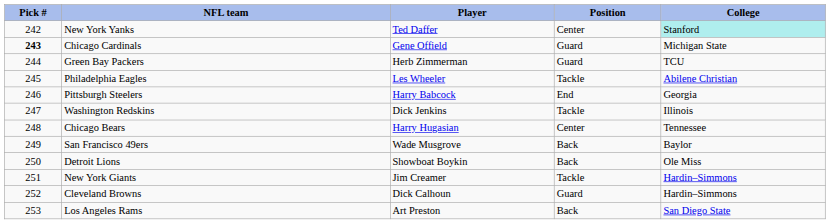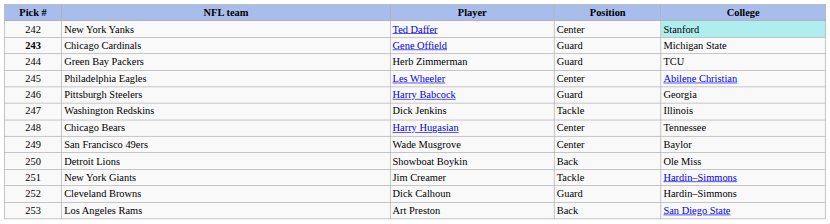Philadelphia Eagles | Position: Tackle -> Center
Pittsburgh Steelers | Position: End -> Guard
San Francisco 49ers | Position: Back -> Center
